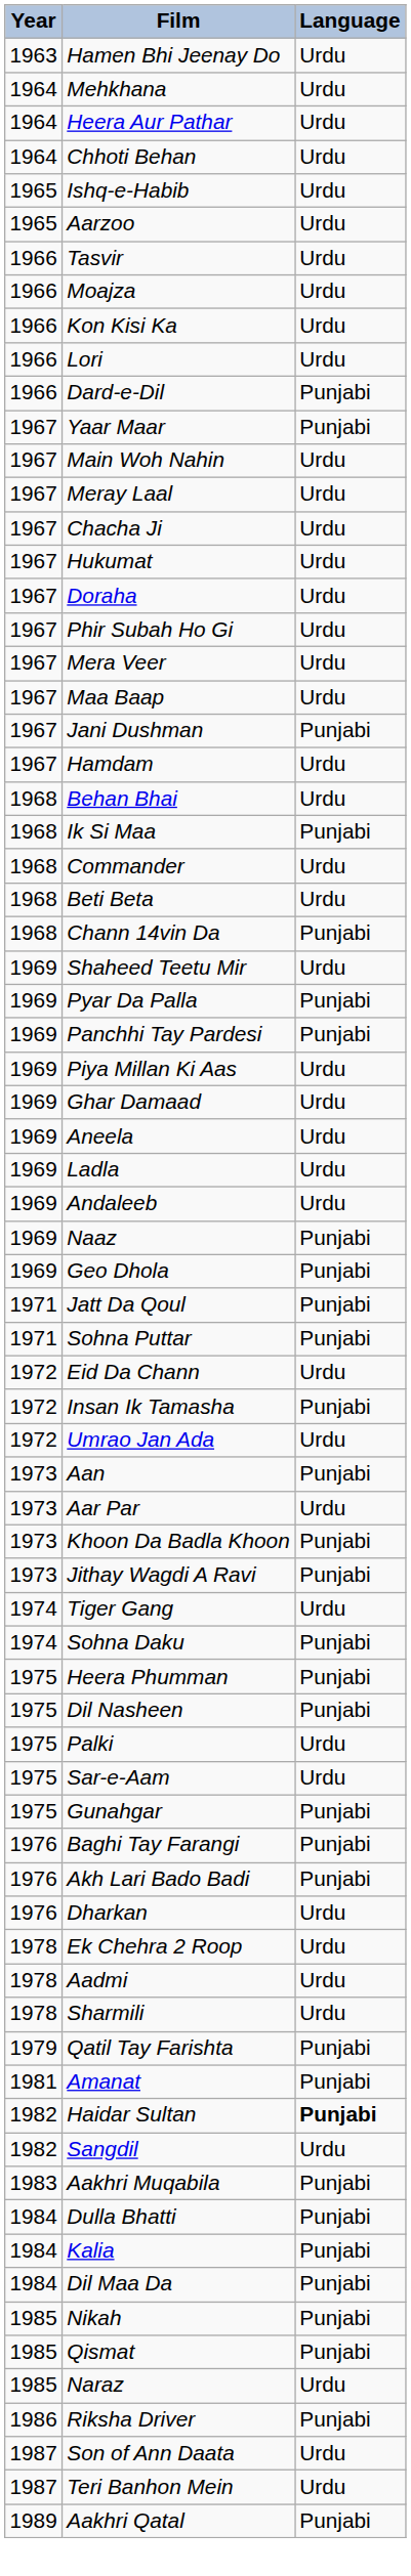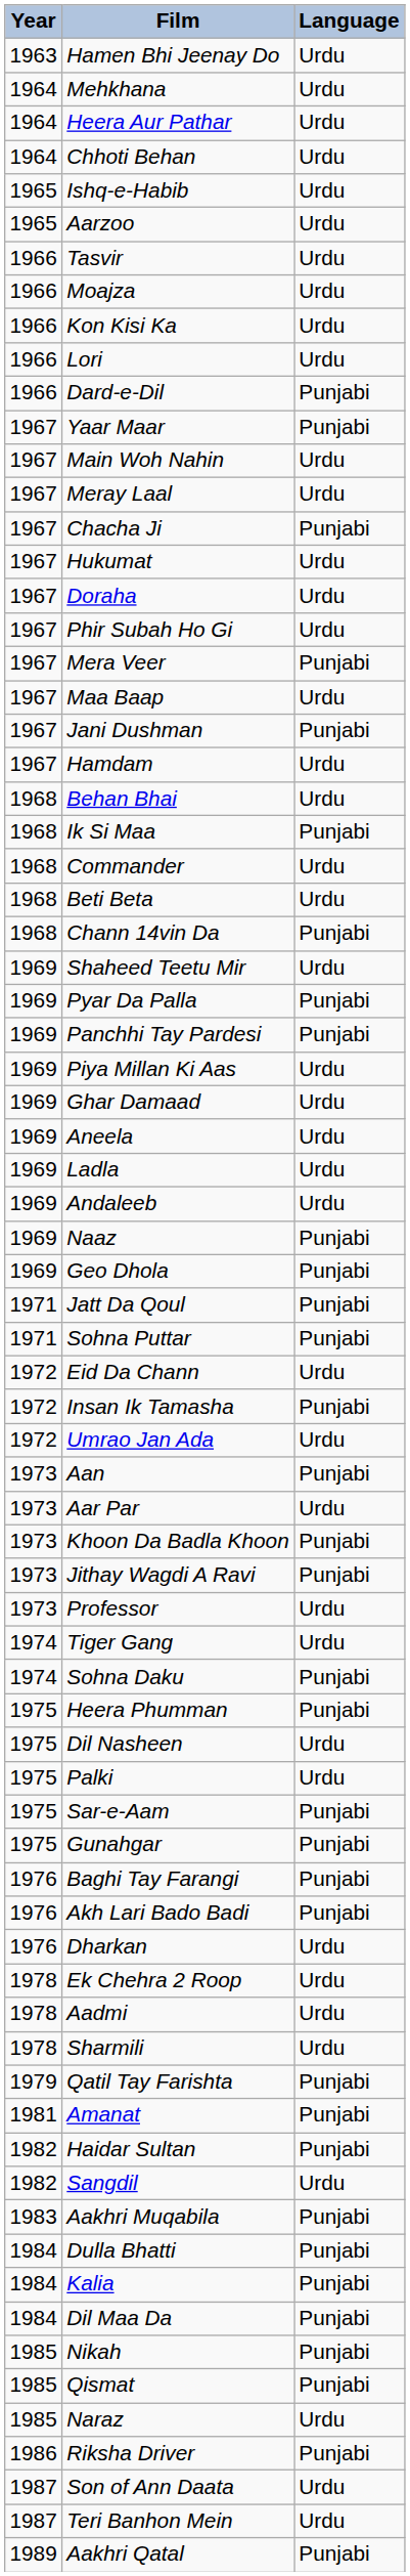Chacha Ji | Language: Urdu -> Punjabi
Mera Veer | Language: Urdu -> Punjabi
+ row: 1973 | Professor | Urdu
Dil Nasheen | Language: Punjabi -> Urdu
Sar-e-Aam | Language: Urdu -> Punjabi
Haidar Sultan | Language: bold -> normal
